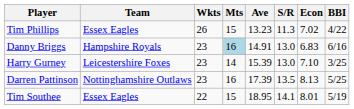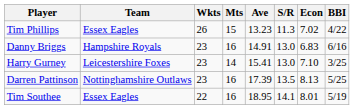Danny Briggs | Mts: lightblue background -> no background
Harry Gurney | Ave: 15.39 -> 15.41
Tim Southee | Mts: 15 -> 16
